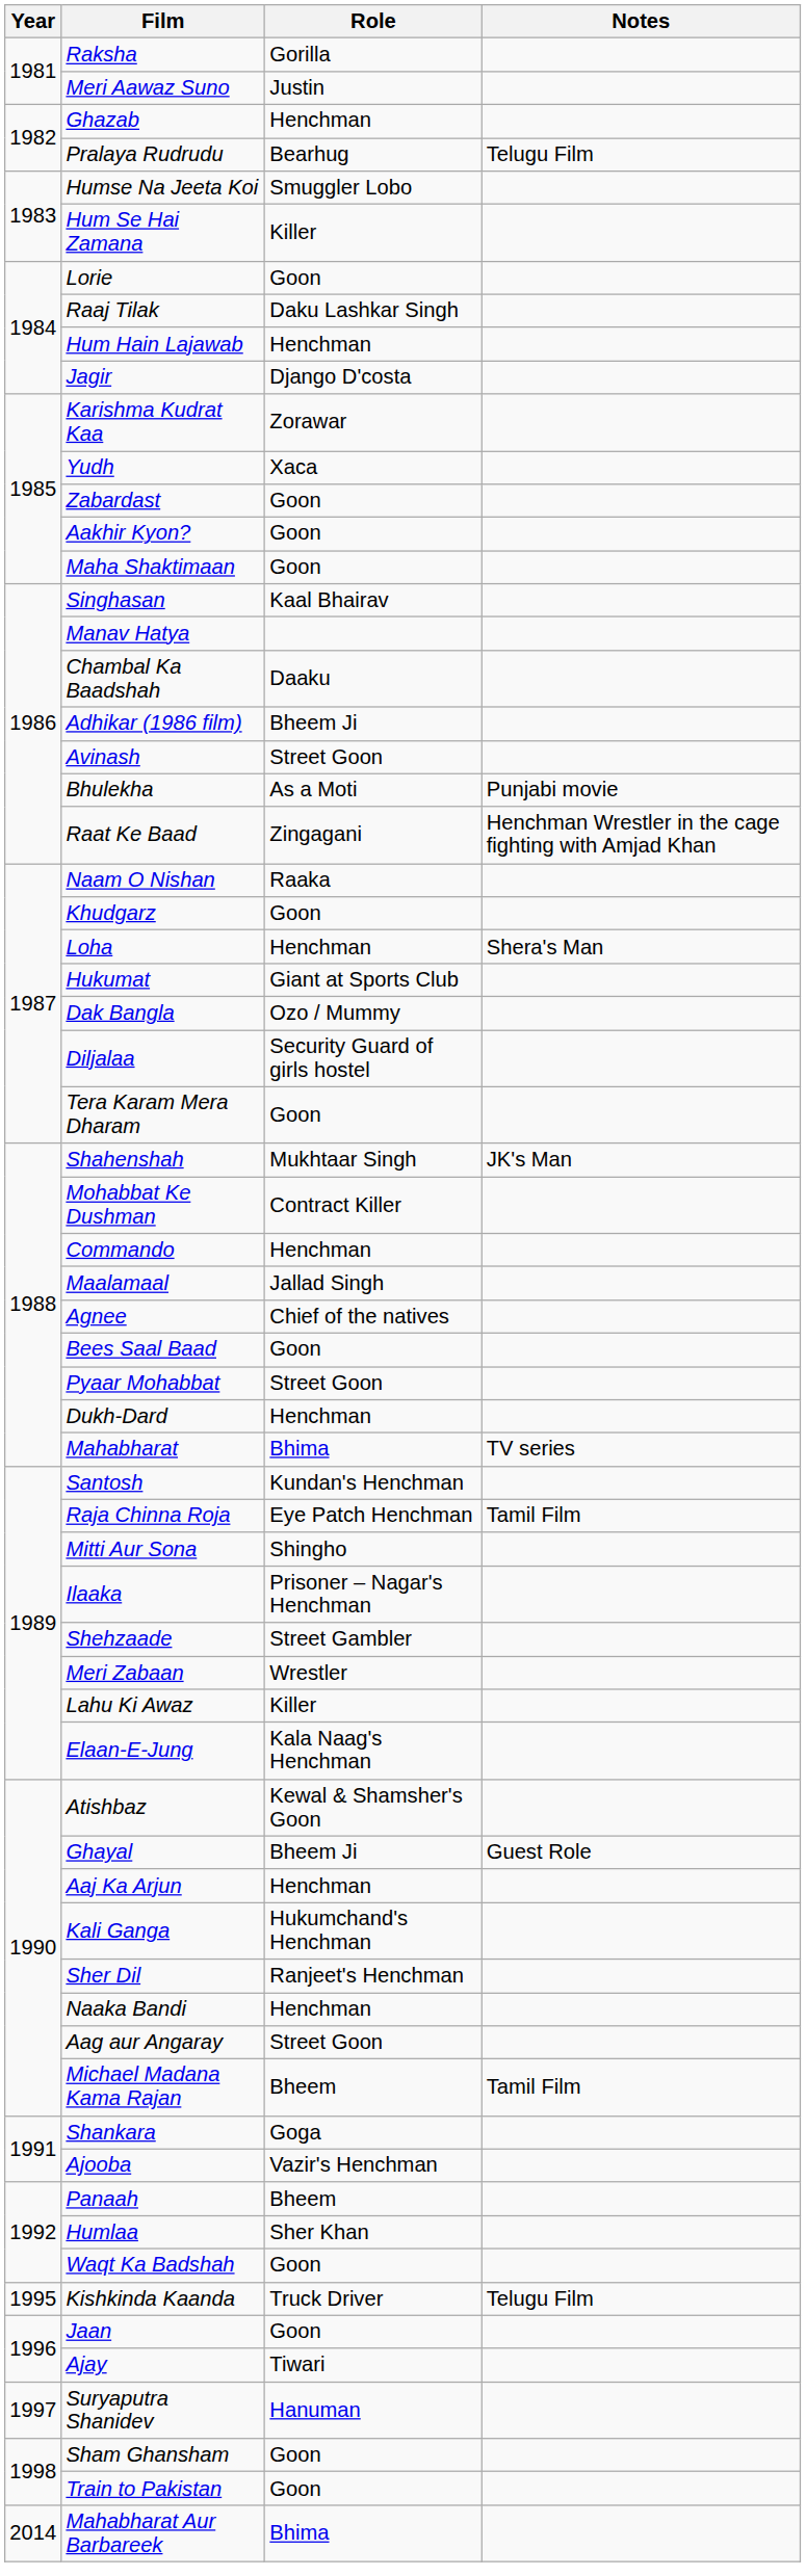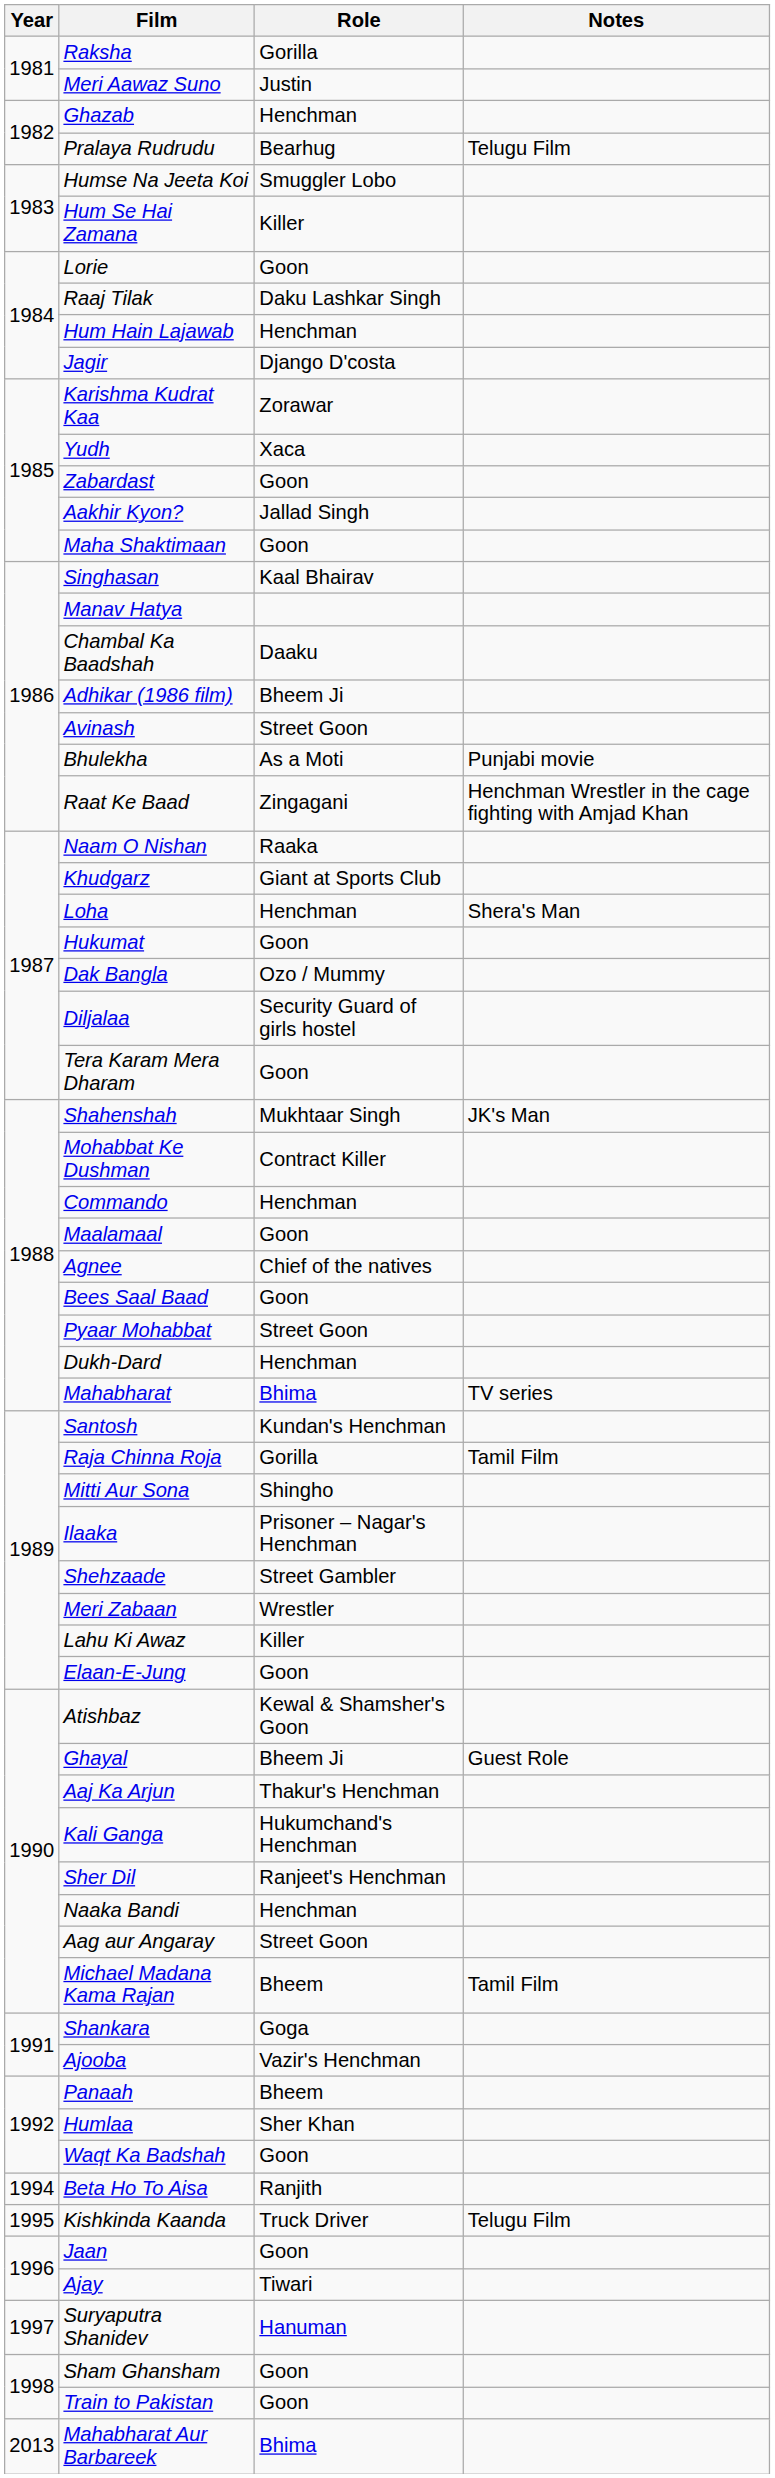Aakhir Kyon? | Role: Goon -> Jallad Singh
Khudgarz | Role: Goon -> Giant at Sports Club
Hukumat | Role: Giant at Sports Club -> Goon
Maalamaal | Role: Jallad Singh -> Goon
Raja Chinna Roja | Role: Eye Patch Henchman -> Gorilla
Elaan-E-Jung | Role: Kala Naag's Henchman -> Goon
Aaj Ka Arjun | Role: Henchman -> Thakur's Henchman
+ row: 1994 | Beta Ho To Aisa | Ranjith
Mahabharat Aur Barbareek | Year: 2014 -> 2013
